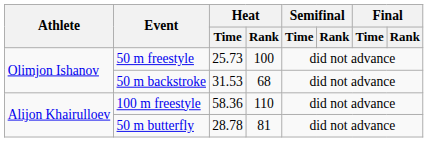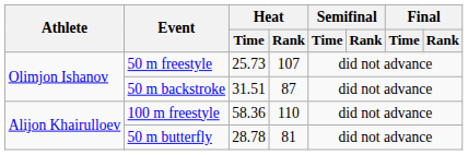50 m freestyle | Heat / Rank: 100 -> 107
50 m backstroke | Heat / Time: 31.53 -> 31.51
50 m backstroke | Heat / Rank: 68 -> 87
